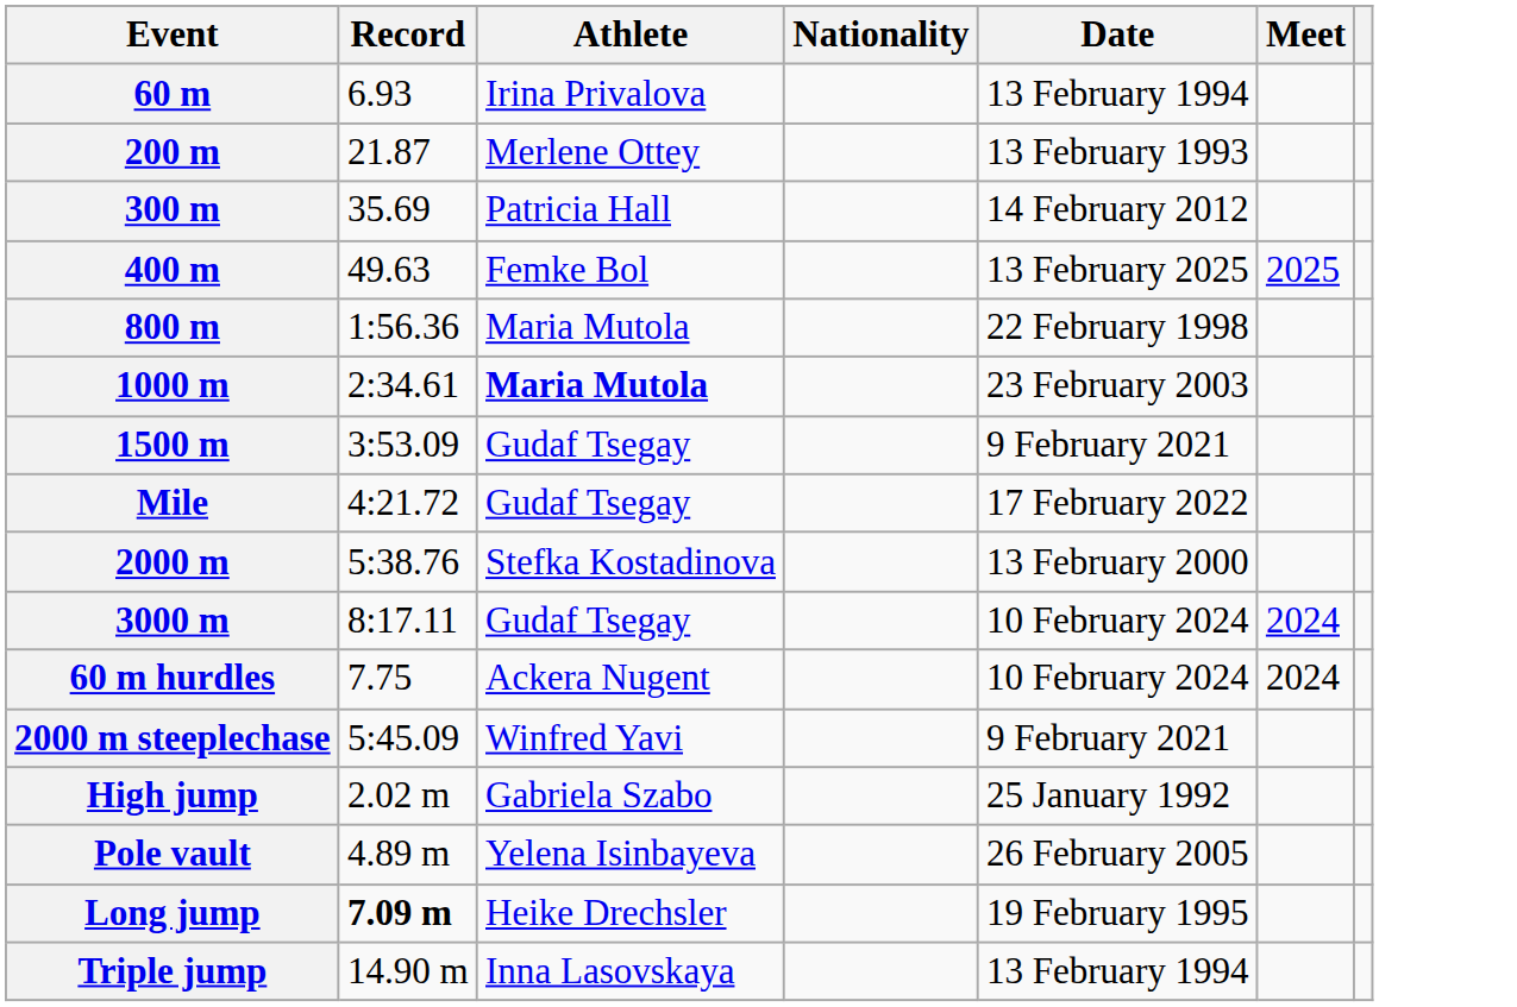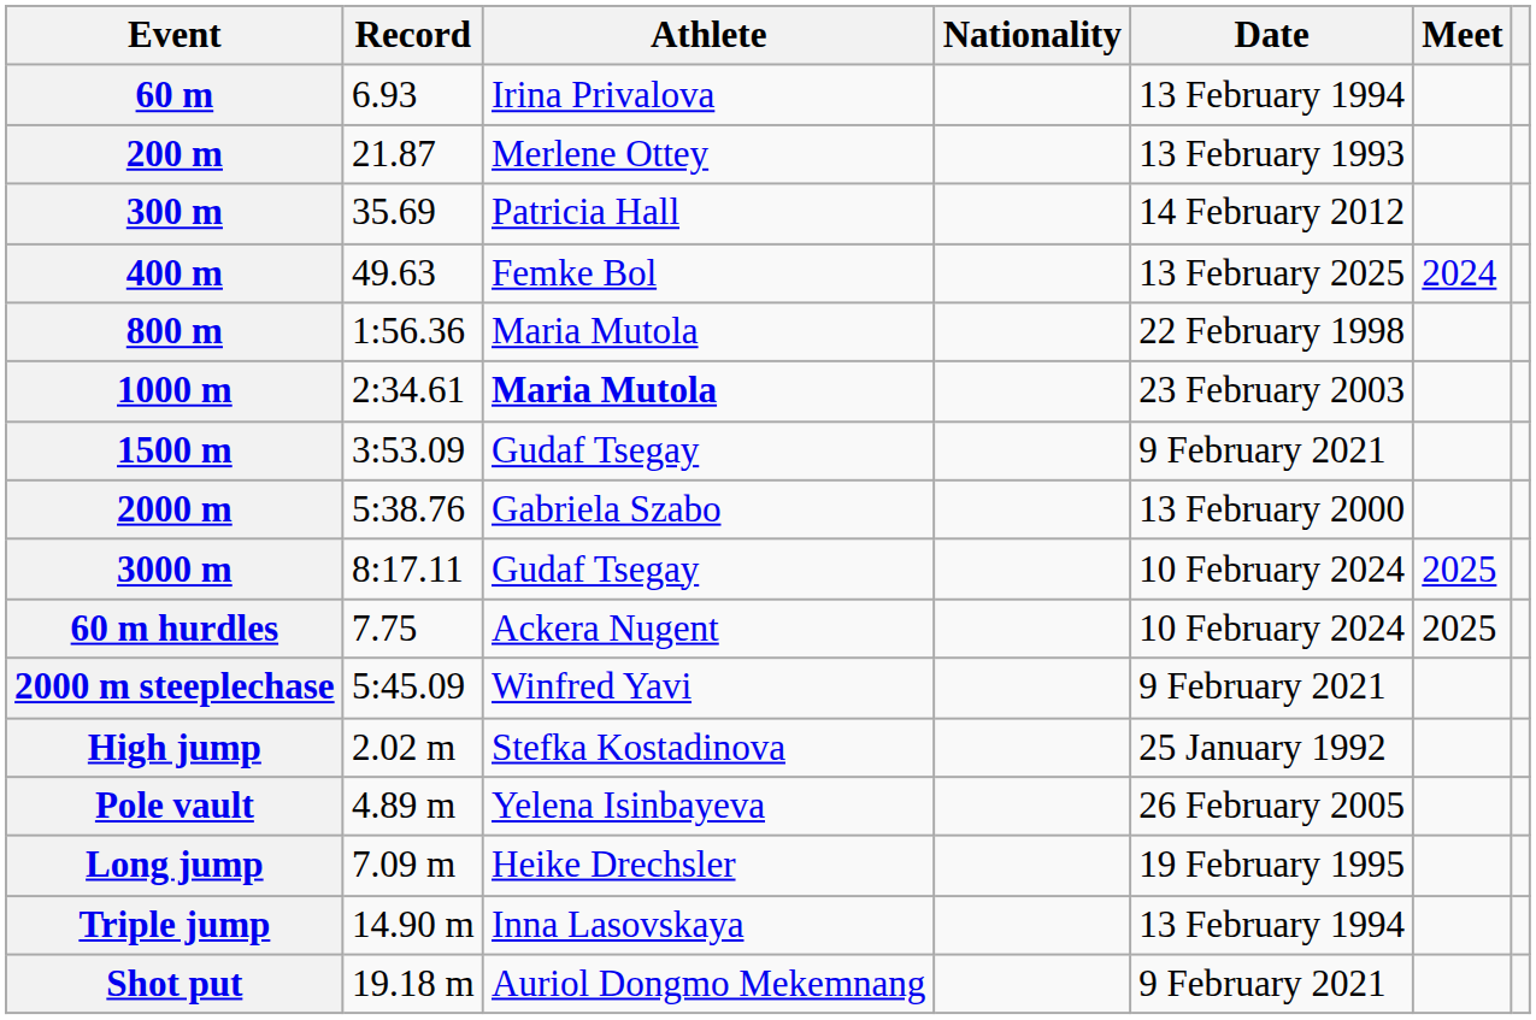400 m | Meet: 2025 -> 2024
- row: Mile | 4:21.72 | Gudaf Tsegay | 17 February 2022
2000 m | Athlete: Stefka Kostadinova -> Gabriela Szabo
3000 m | Meet: 2024 -> 2025
60 m hurdles | Meet: 2024 -> 2025
High jump | Athlete: Gabriela Szabo -> Stefka Kostadinova
Long jump | Record: bold -> normal
+ row: Shot put | 19.18 m | Auriol Dongmo Mekemnang | 9 February 2021
